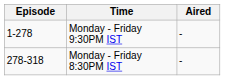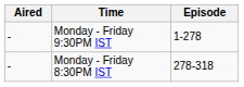columns swapped: Aired <-> Episode
